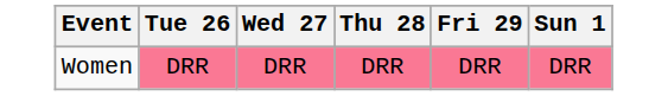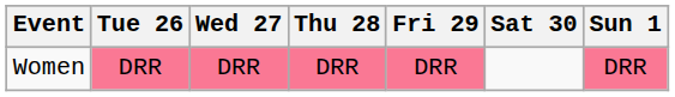+ column: Sat 30
